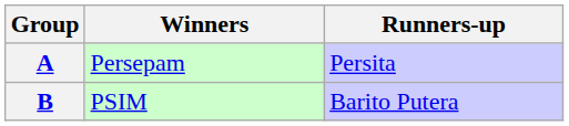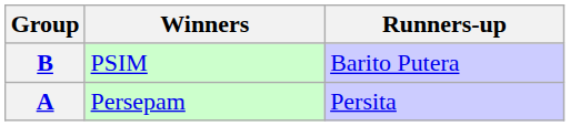rows swapped: A <-> B
